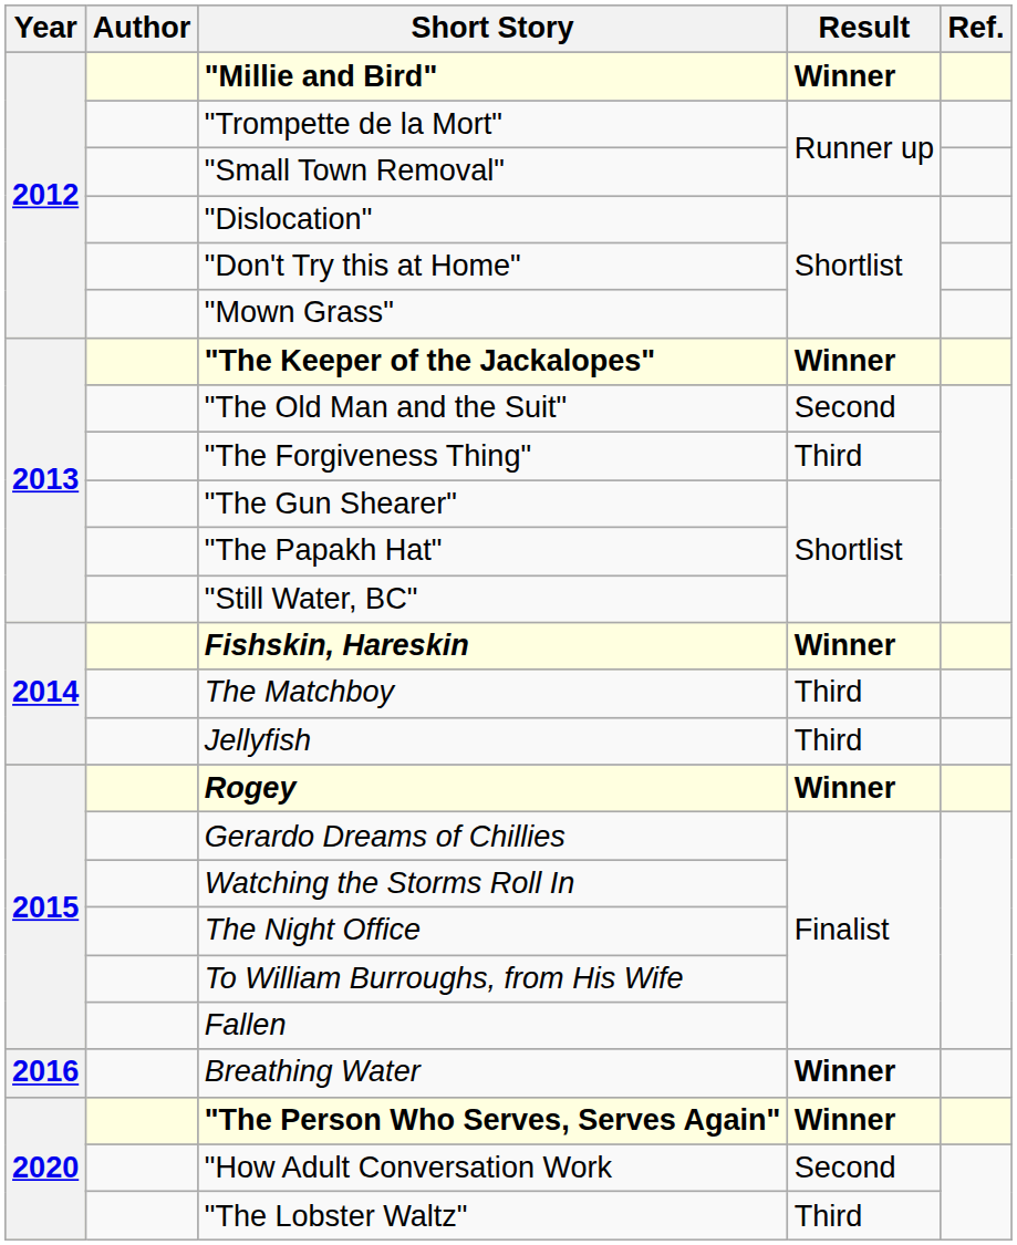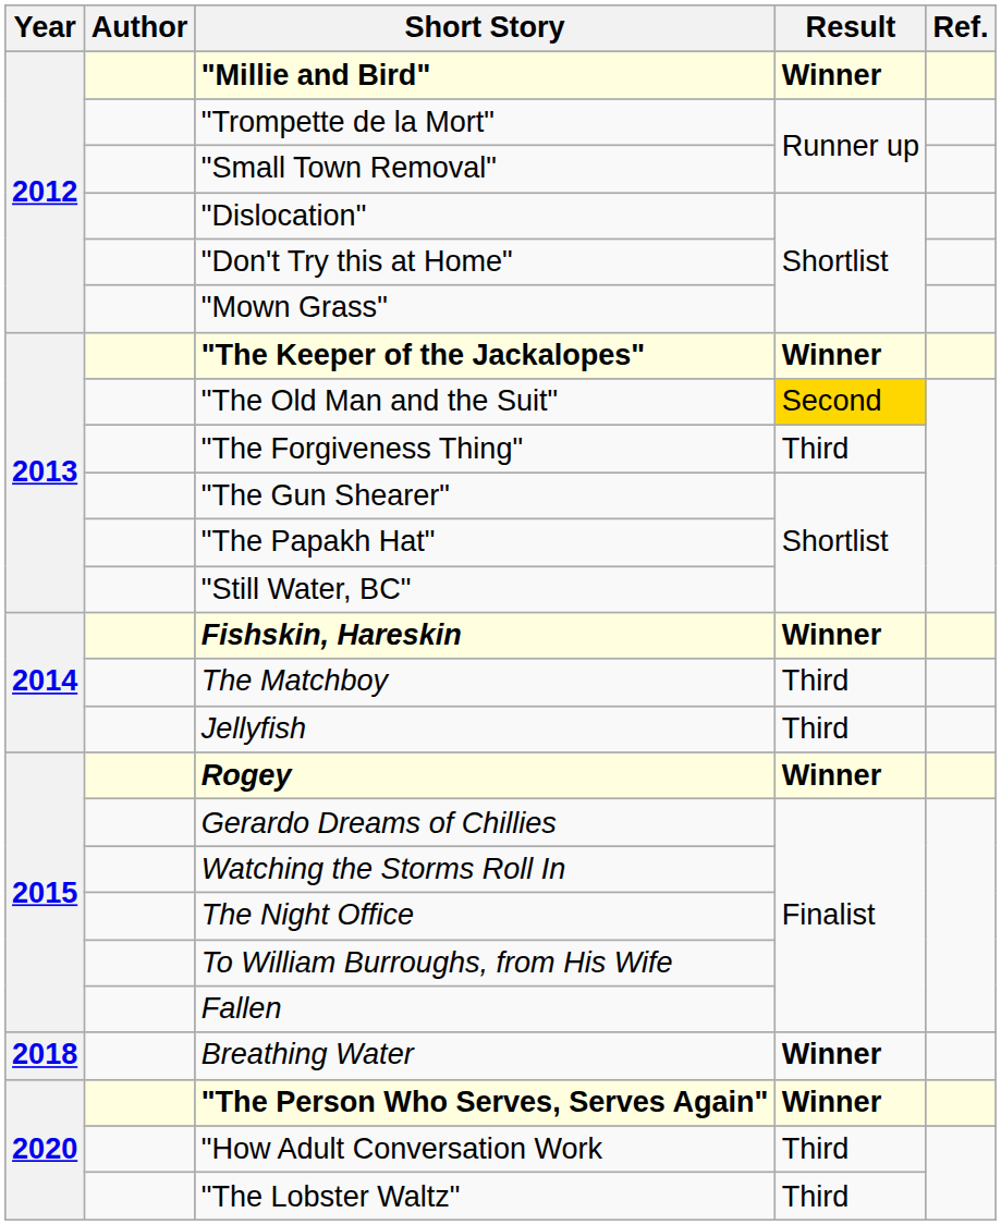"The Old Man and the Suit" | Result: no background -> gold background
Breathing Water | Year: 2016 -> 2018
"How Adult Conversation Work | Result: Second -> Third
